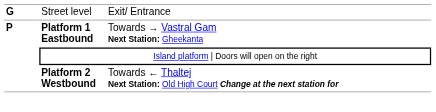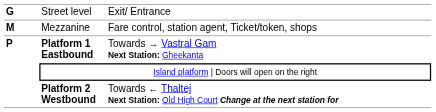+ row: M | Mezzanine | Fare control, station agent, Ticket/token, shops
